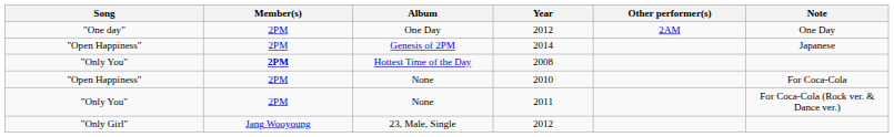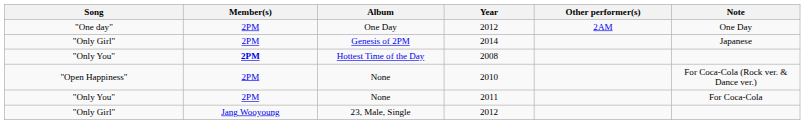Genesis of 2PM | Song: "Open Happiness" -> "Only Girl"
None / 2010 | Note: For Coca-Cola -> For Coca-Cola (Rock ver. & Dance ver.)
None / 2011 | Note: For Coca-Cola (Rock ver. & Dance ver.) -> For Coca-Cola
